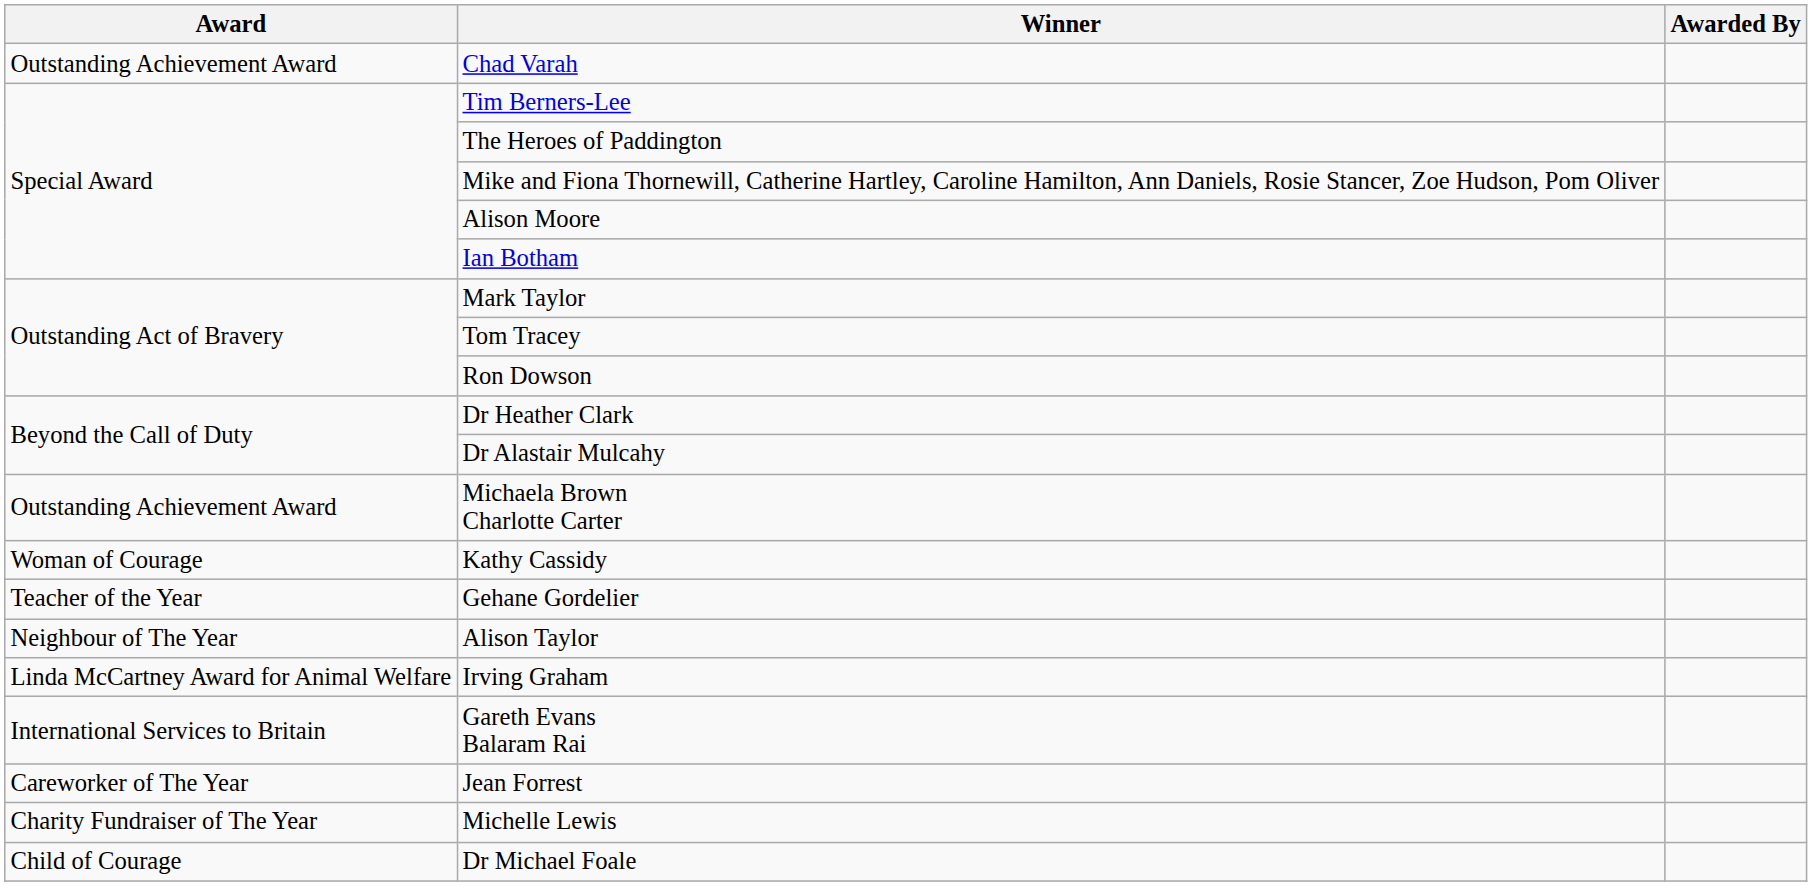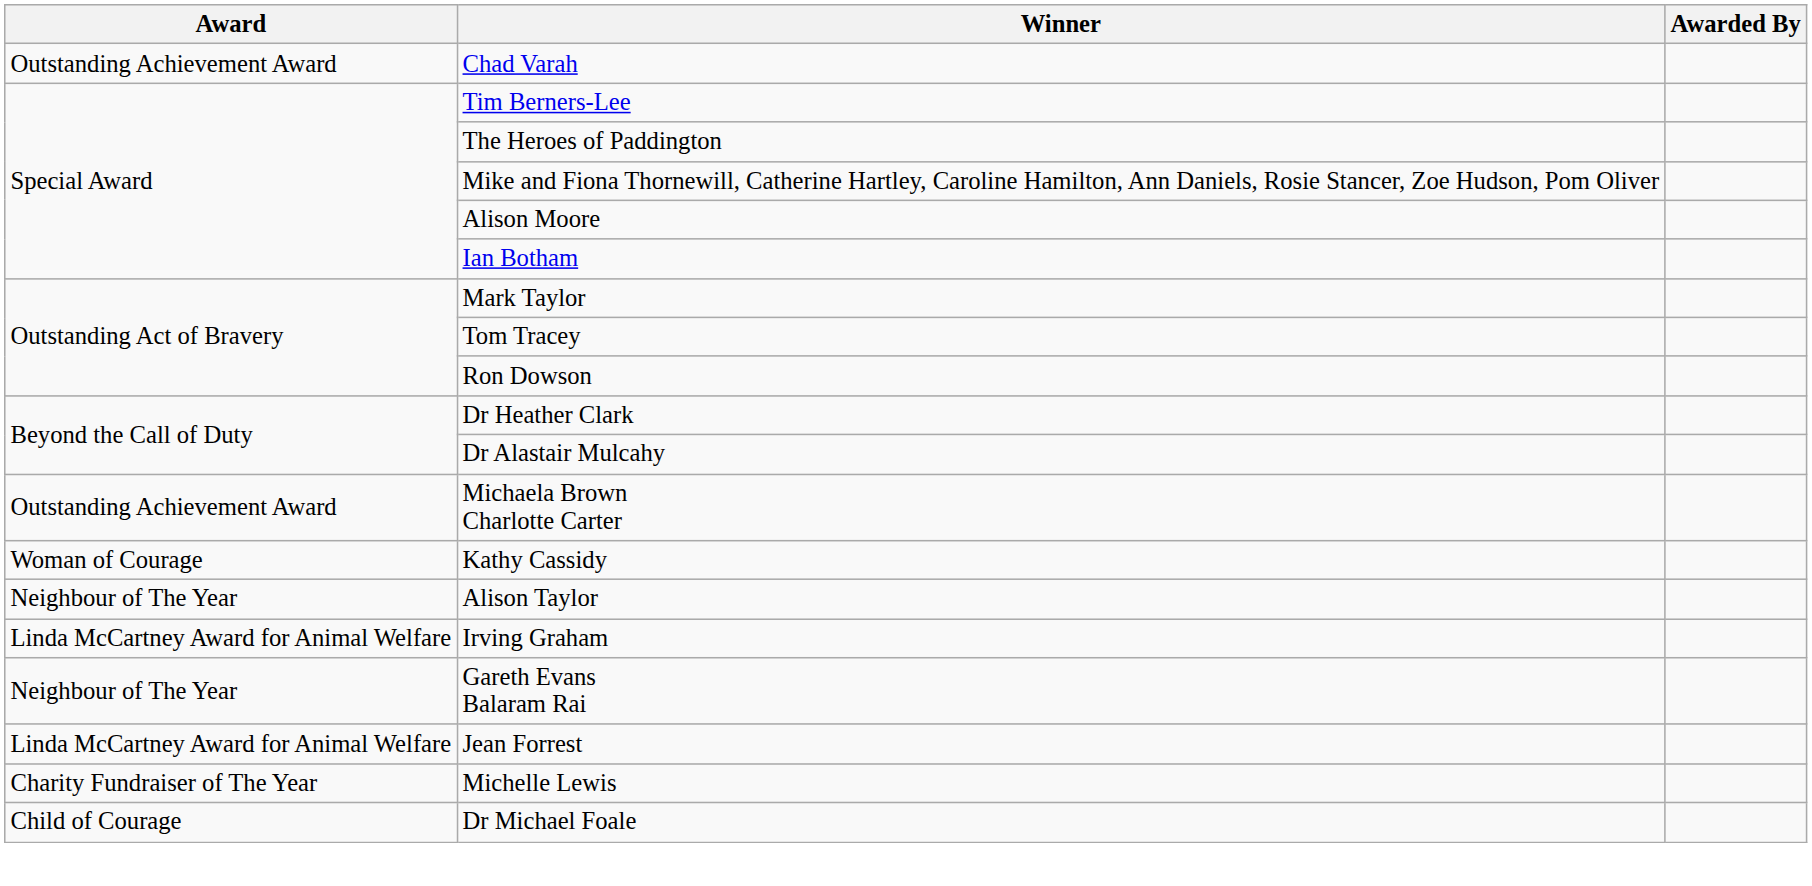- row: Teacher of the Year | Gehane Gordelier
Gareth Evans Balaram Rai | Award: International Services to Britain -> Neighbour of The Year
Jean Forrest | Award: Careworker of The Year -> Linda McCartney Award for Animal Welfare
